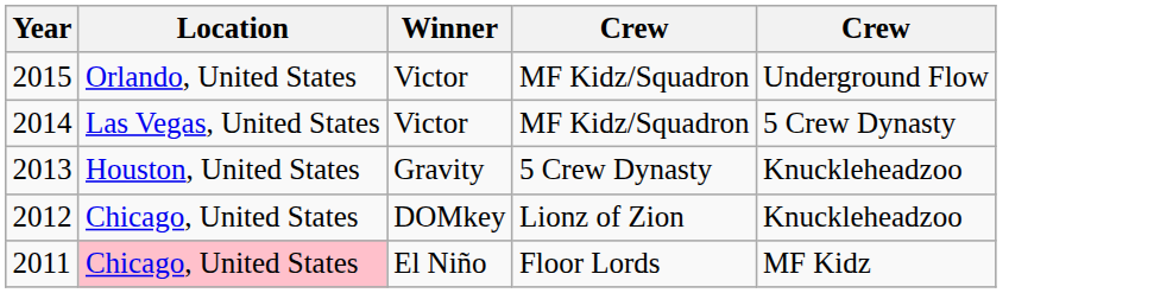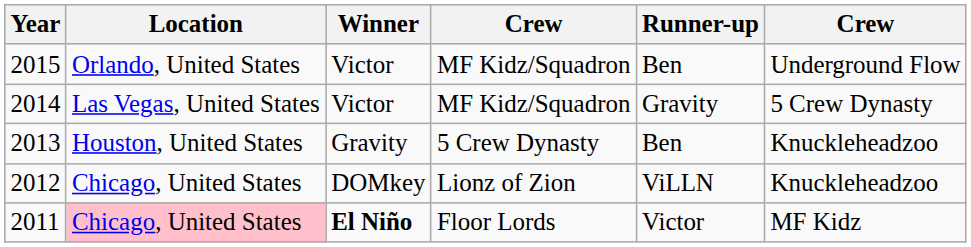+ column: Runner-up | Ben | Gravity | Ben | ViLLN | Victor
2011 | Winner: normal -> bold
